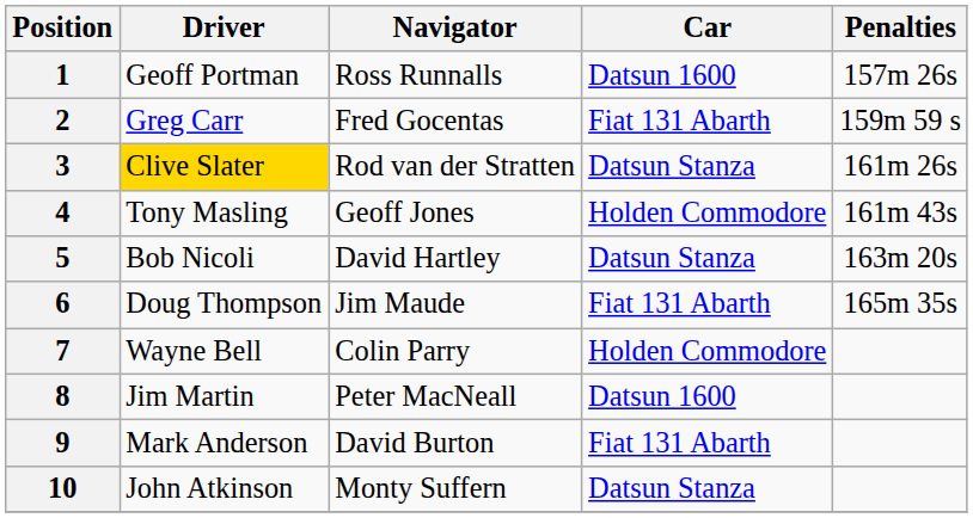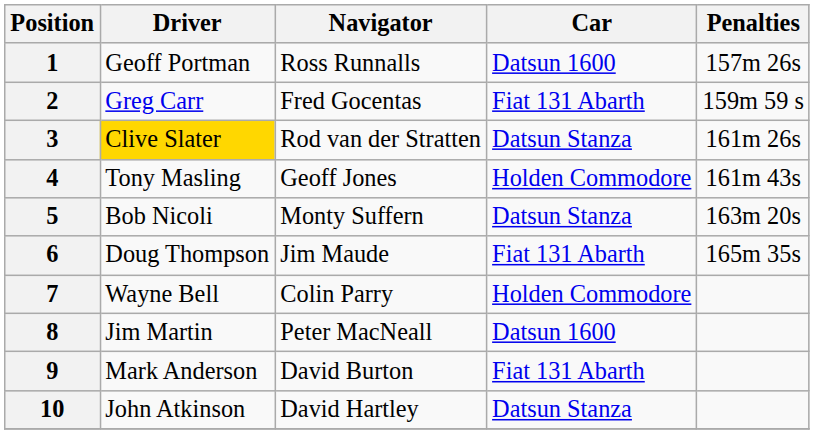5 | Navigator: David Hartley -> Monty Suffern
10 | Navigator: Monty Suffern -> David Hartley
